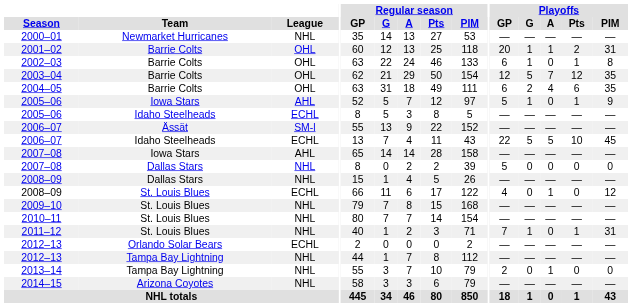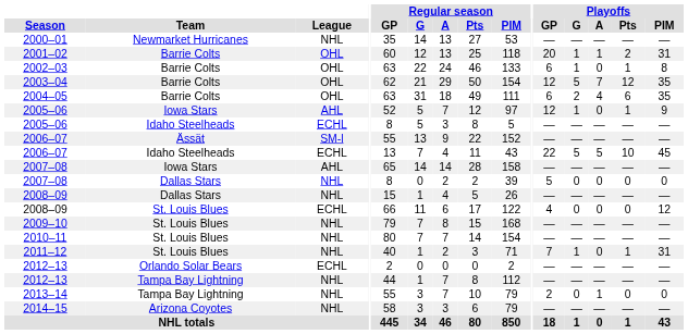2005–06 / Iowa Stars | Playoffs / GP: 5 -> 12
2008–09 / St. Louis Blues | Playoffs / A: 1 -> 0
